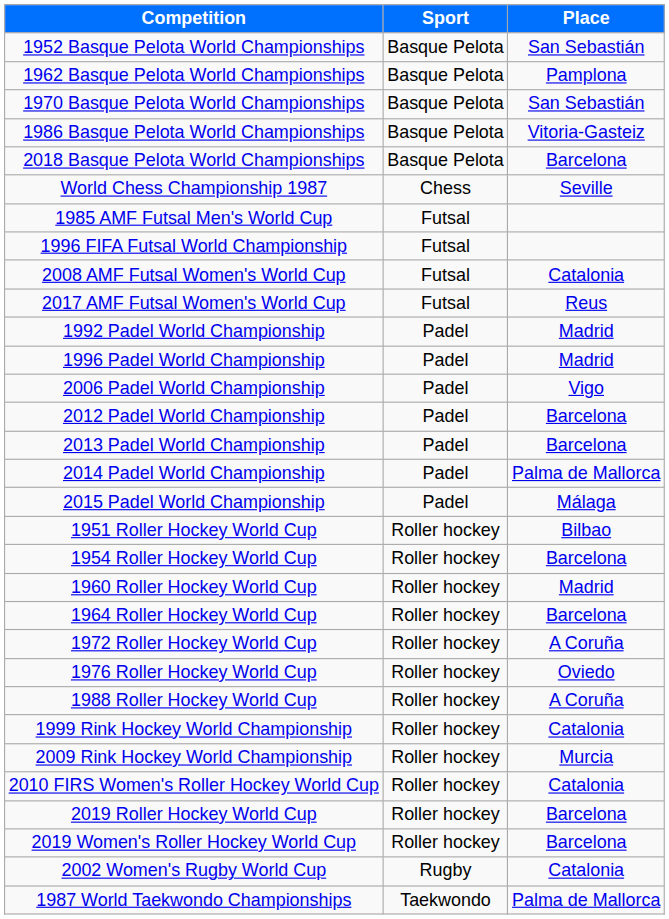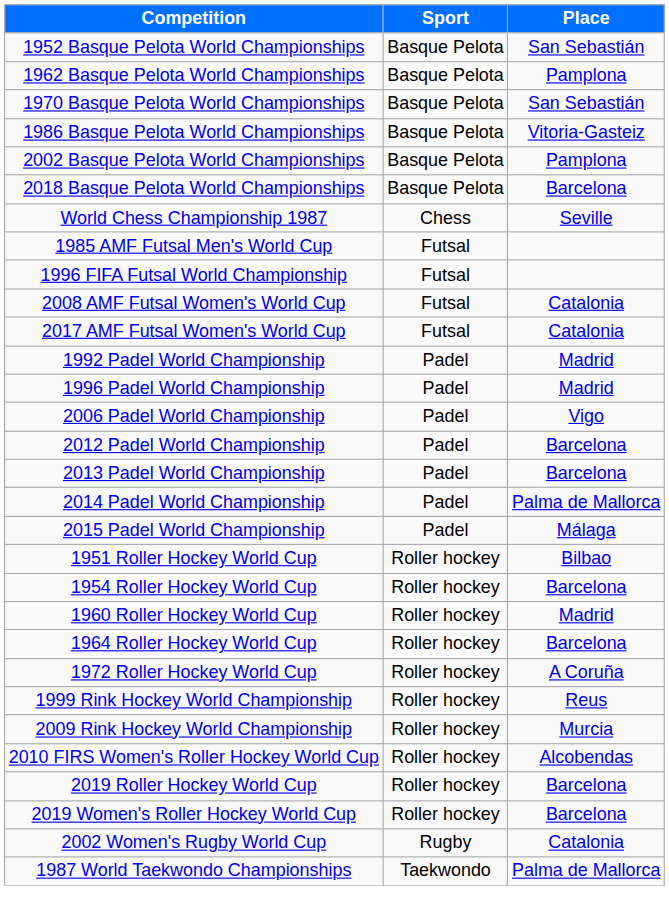+ row: 2002 Basque Pelota World Championships | Basque Pelota | Pamplona
2017 AMF Futsal Women's World Cup | Place: Reus -> Catalonia
- row: 1976 Roller Hockey World Cup | Roller hockey | Oviedo
- row: 1988 Roller Hockey World Cup | Roller hockey | A Coruña
1999 Rink Hockey World Championship | Place: Catalonia -> Reus
2010 FIRS Women's Roller Hockey World Cup | Place: Catalonia -> Alcobendas
